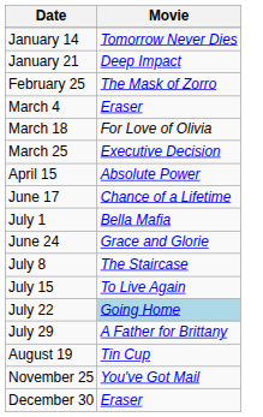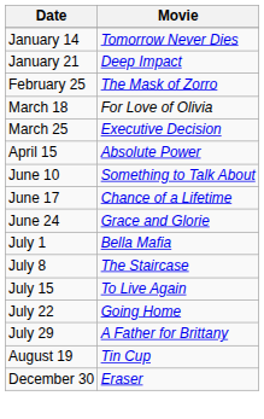- row: March 4 | Eraser
+ row: June 10 | Something to Talk About
rows swapped: June 24 <-> July 1
July 22 | Movie: lightblue background -> no background
- row: November 25 | You've Got Mail
